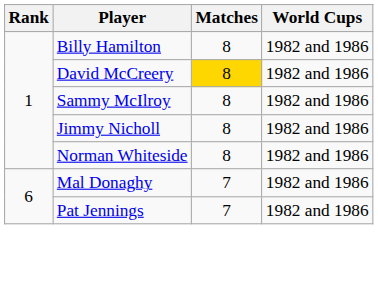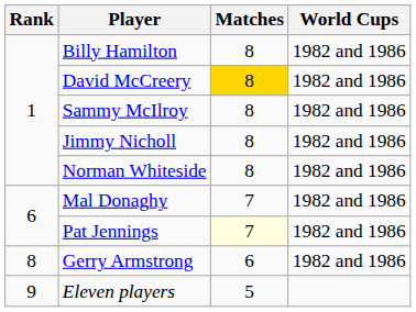Pat Jennings | Matches: no background -> lightyellow background
+ row: 8 | Gerry Armstrong | 6 | 1982 and 1986
+ row: 9 | Eleven players | 5
